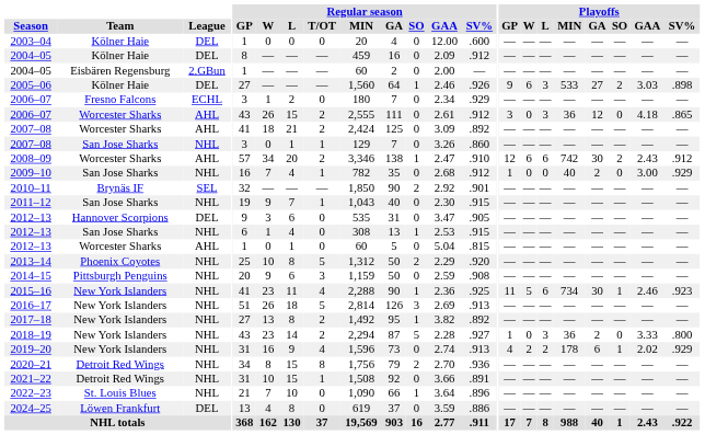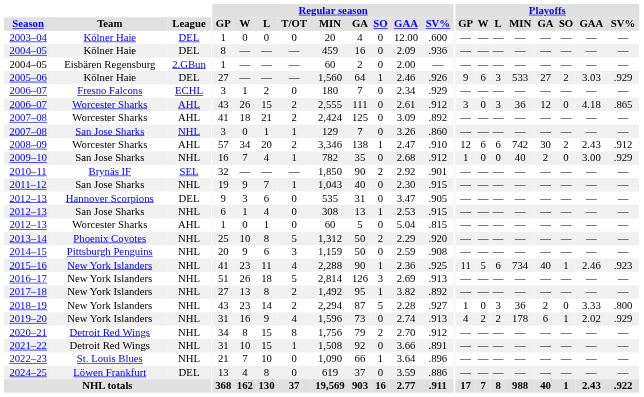2004–05 / Kölner Haie | Regular season / SV%: .912 -> .936
2005–06 | Playoffs / SV%: .898 -> .929
2015–16 | Playoffs / GA: 30 -> 40
2020–21 | Regular season / SV%: .936 -> .912
